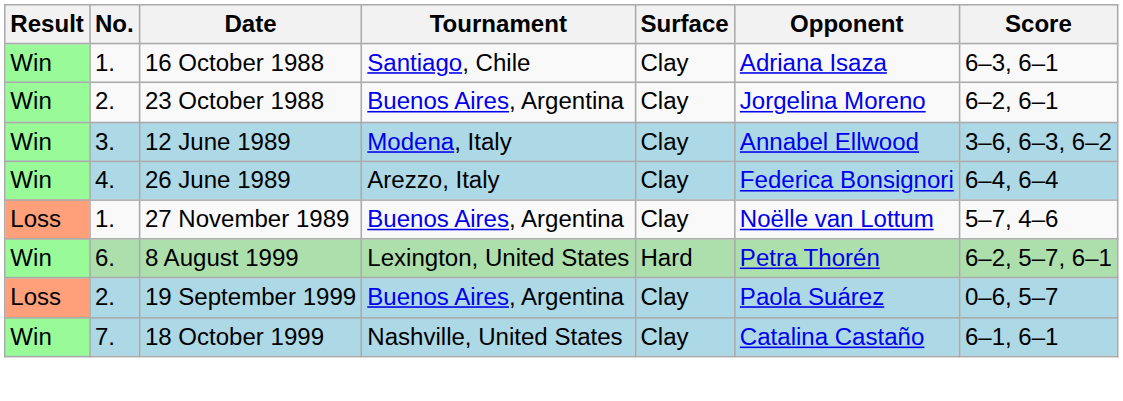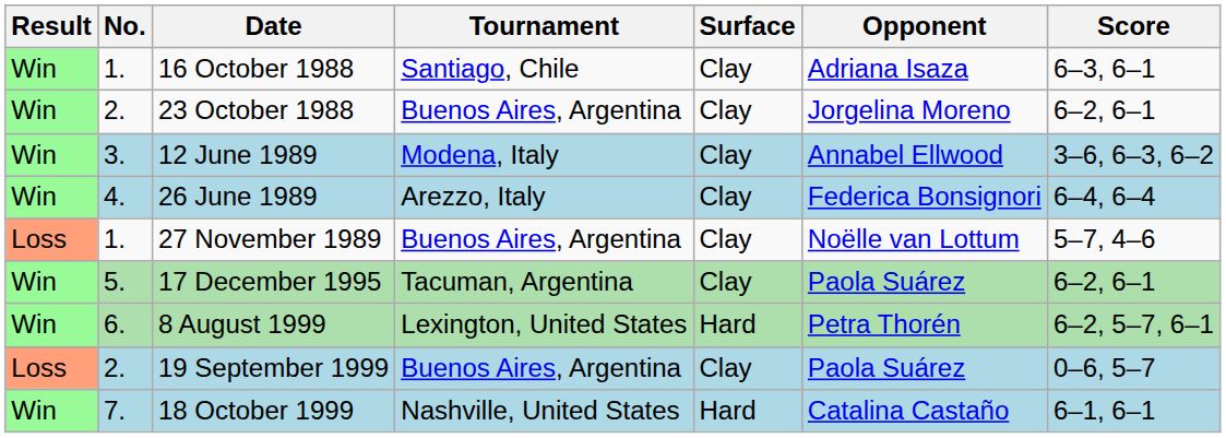+ row: Win | 5. | 17 December 1995 | Tacuman, Argentina | Clay | Paola Suárez | 6–2, 6–1
18 October 1999 | Surface: Clay -> Hard
